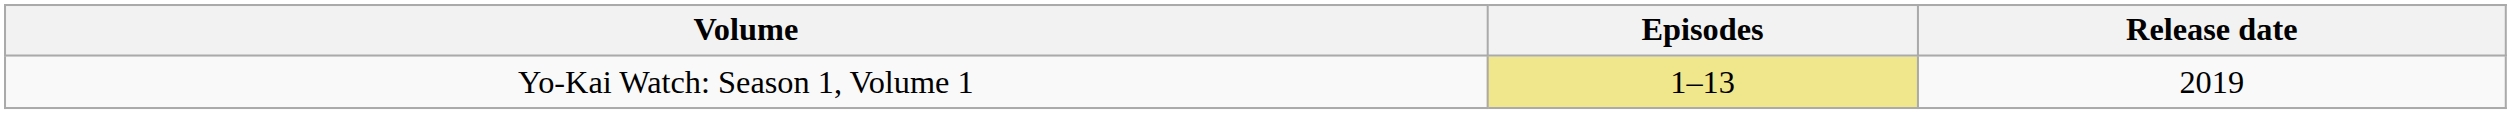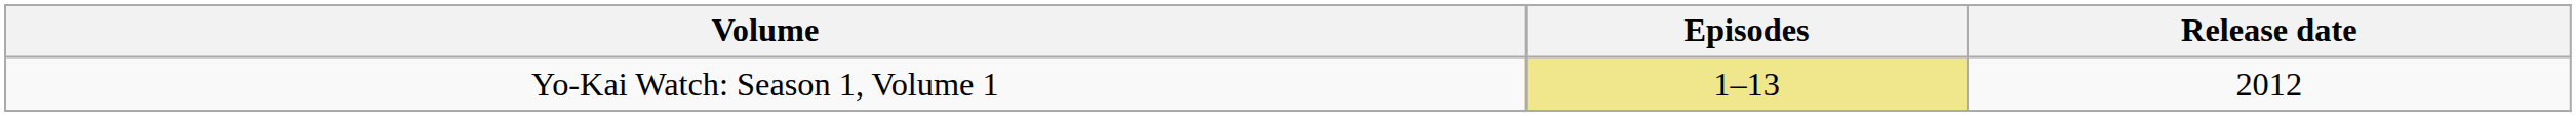Yo-Kai Watch: Season 1, Volume 1 | Release date: 2019 -> 2012
